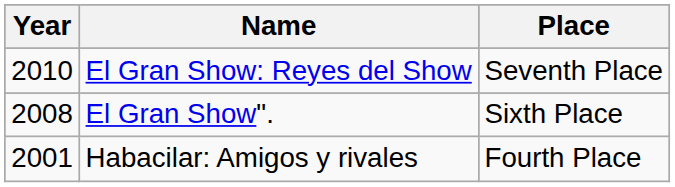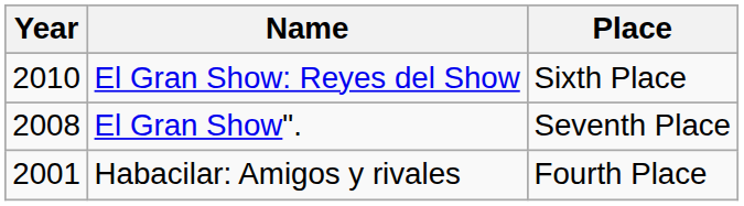El Gran Show: Reyes del Show | Place: Seventh Place -> Sixth Place
El Gran Show". | Place: Sixth Place -> Seventh Place
